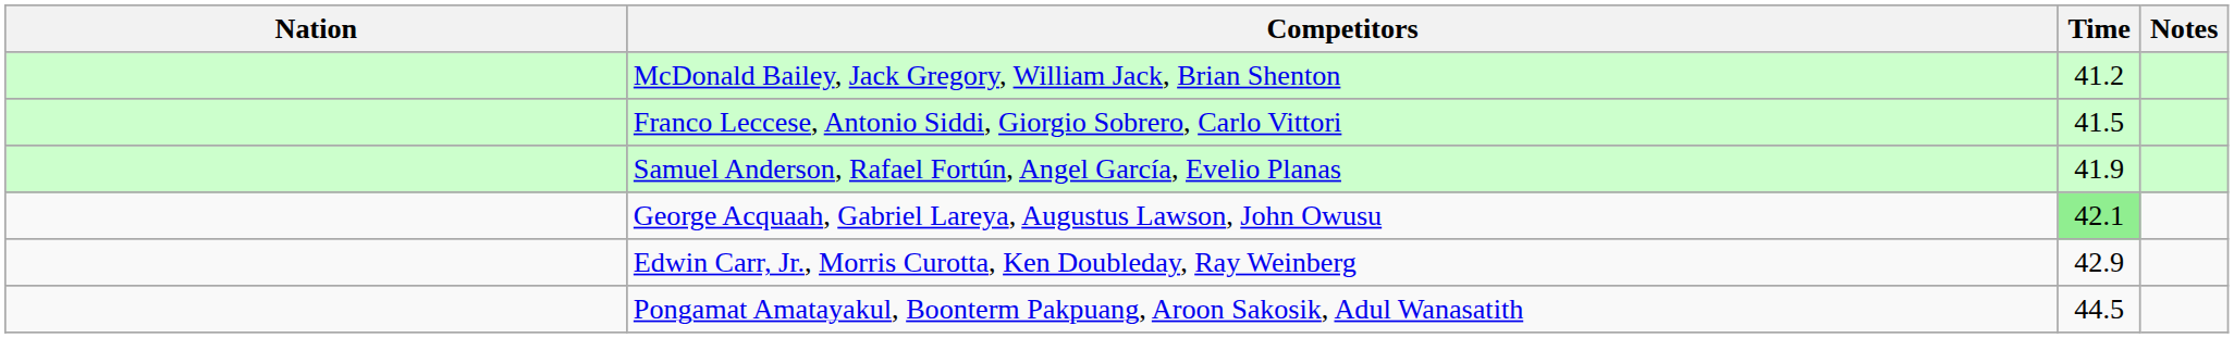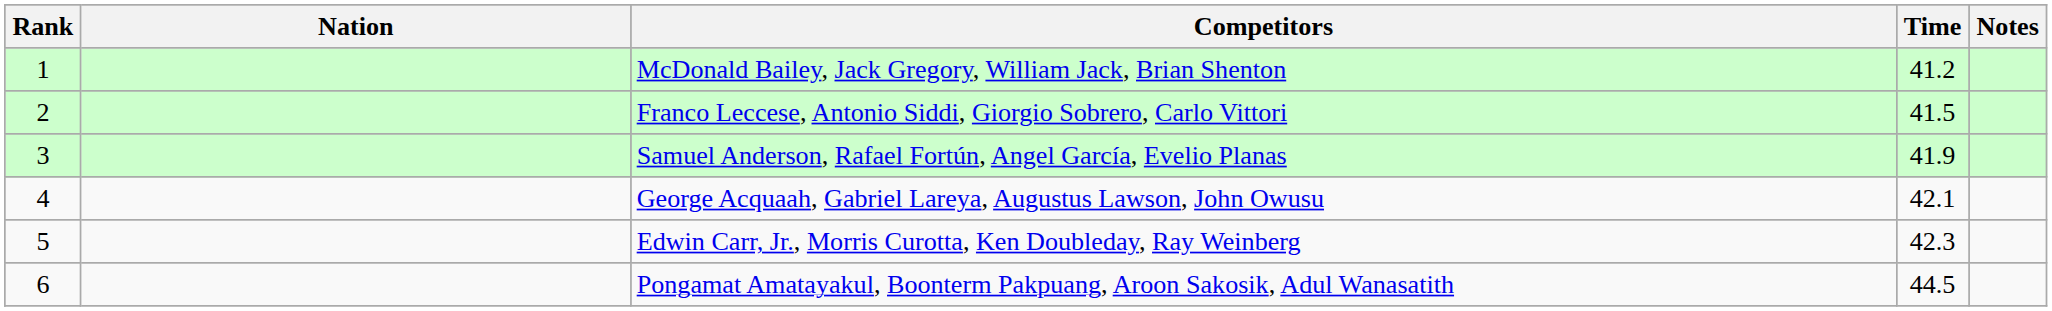+ column: Rank | 1 | 2 | 3 | 4 | 5 | 6
George Acquaah, Gabriel Lareya, Augustus Lawson, John Owusu | Time: lightgreen background -> no background
Edwin Carr, Jr., Morris Curotta, Ken Doubleday, Ray Weinberg | Time: 42.9 -> 42.3
